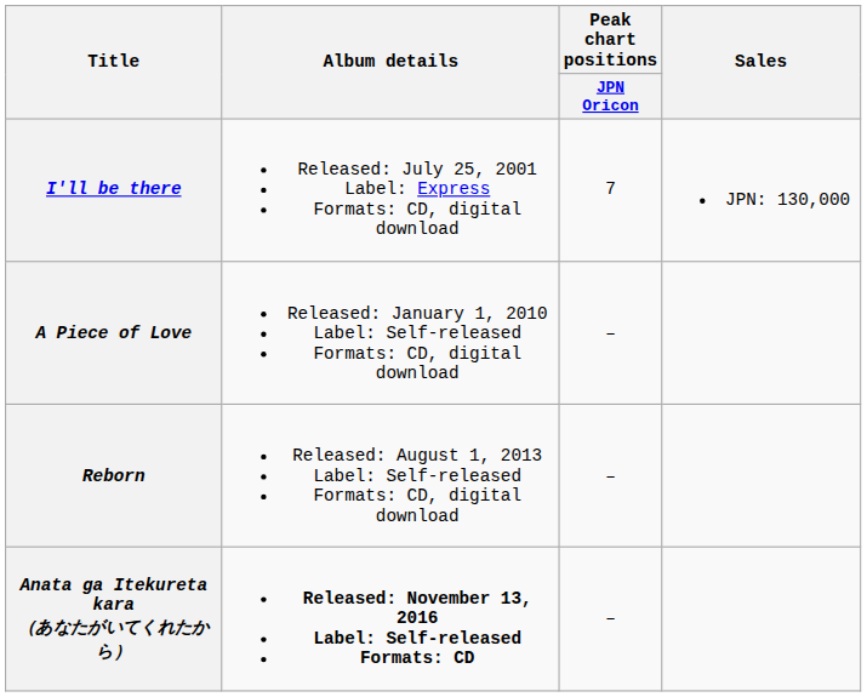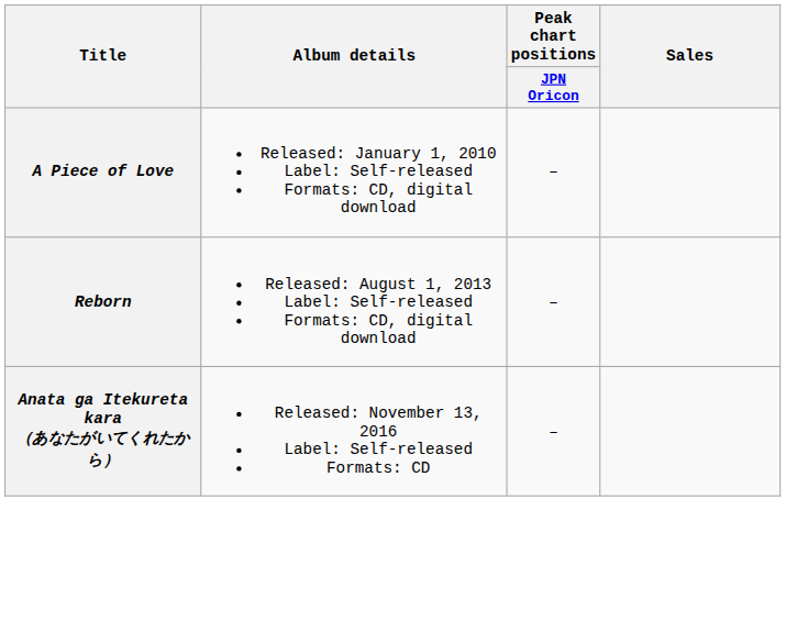- row: I'll be there | Released: July 25, 2001 Label: Express Formats: CD, digital download | 7 | JPN: 130,000
Anata ga Itekureta kara （あなたがいてくれたから） | Album details: bold -> normal
